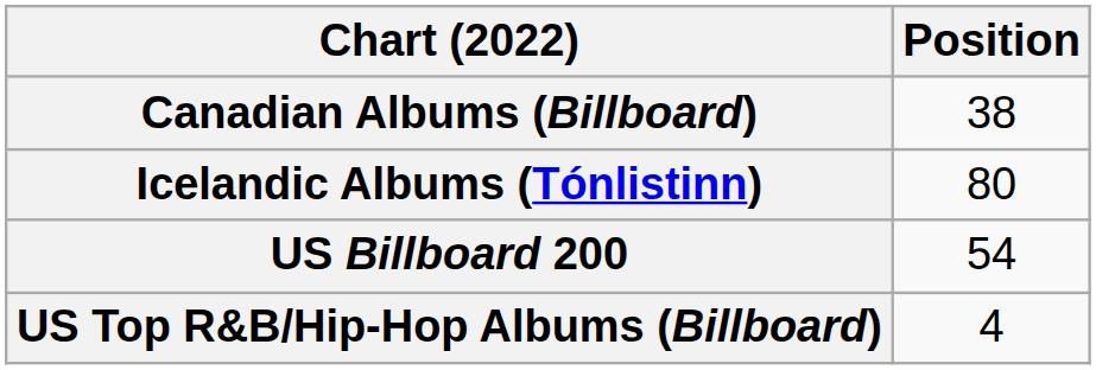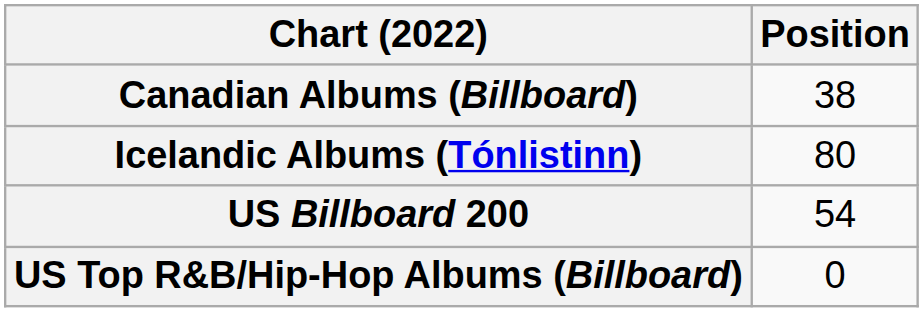US Top R&B/Hip-Hop Albums (Billboard) | Position: 4 -> 0
